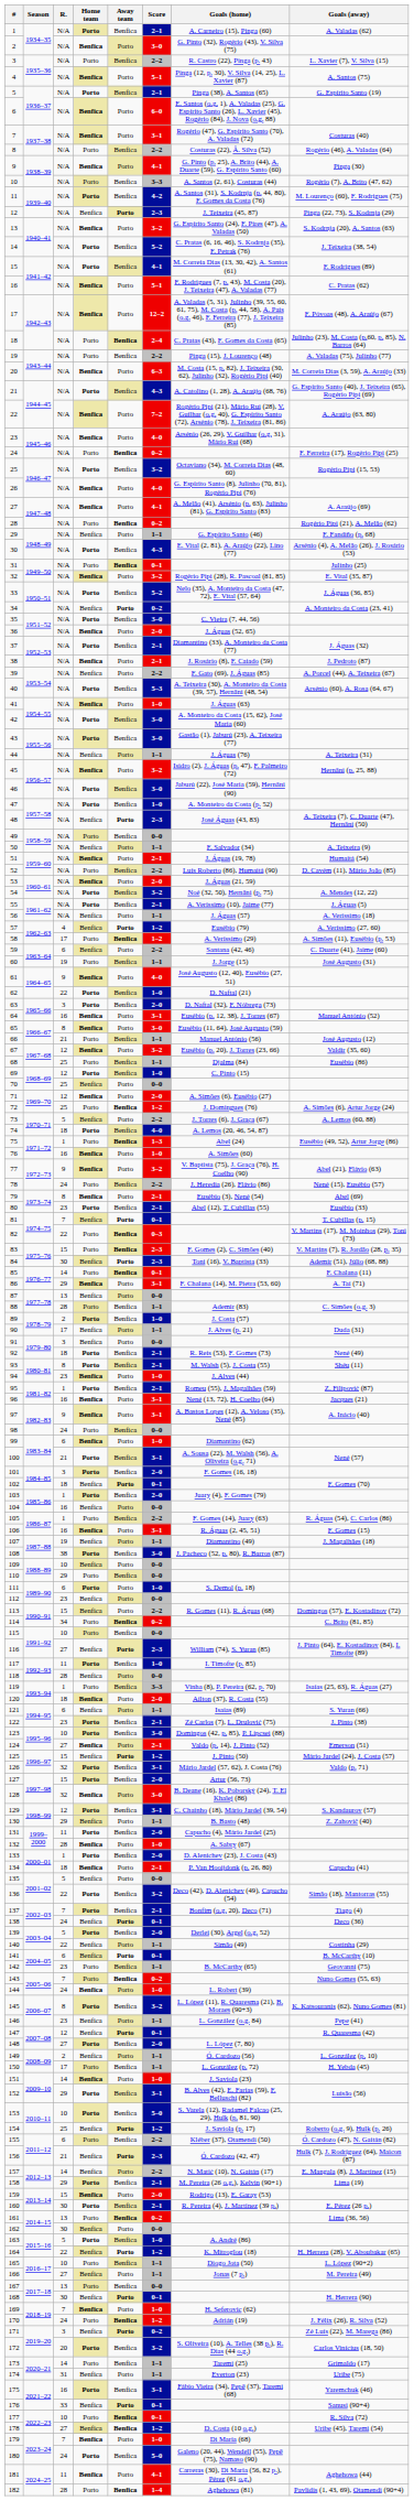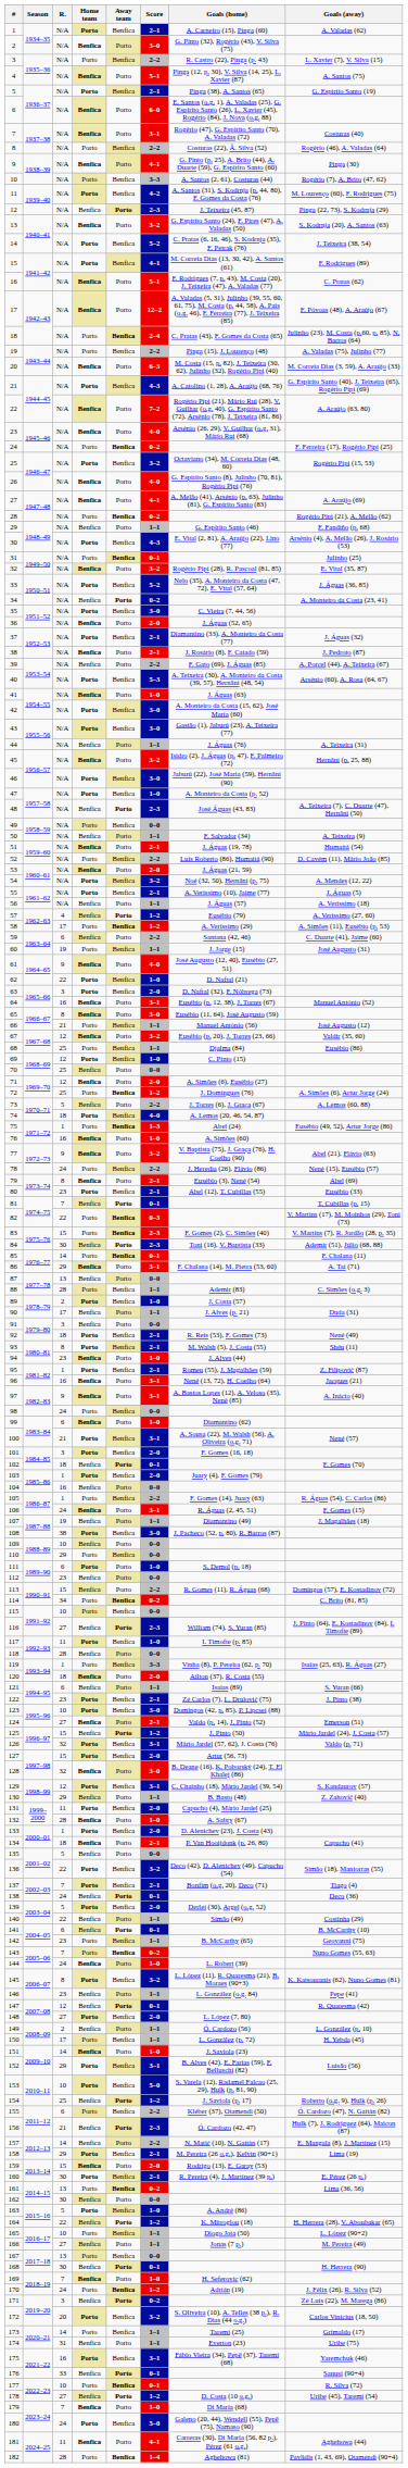106 | R.: 16 -> 24
178 | Away team: Benfica -> Porto
